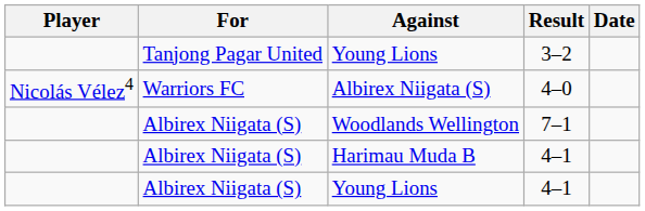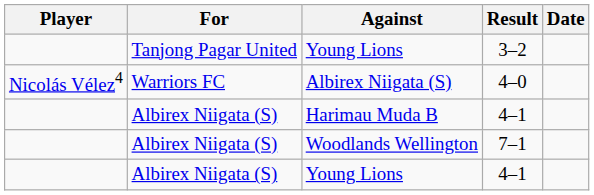rows swapped: Harimau Muda B <-> Woodlands Wellington
